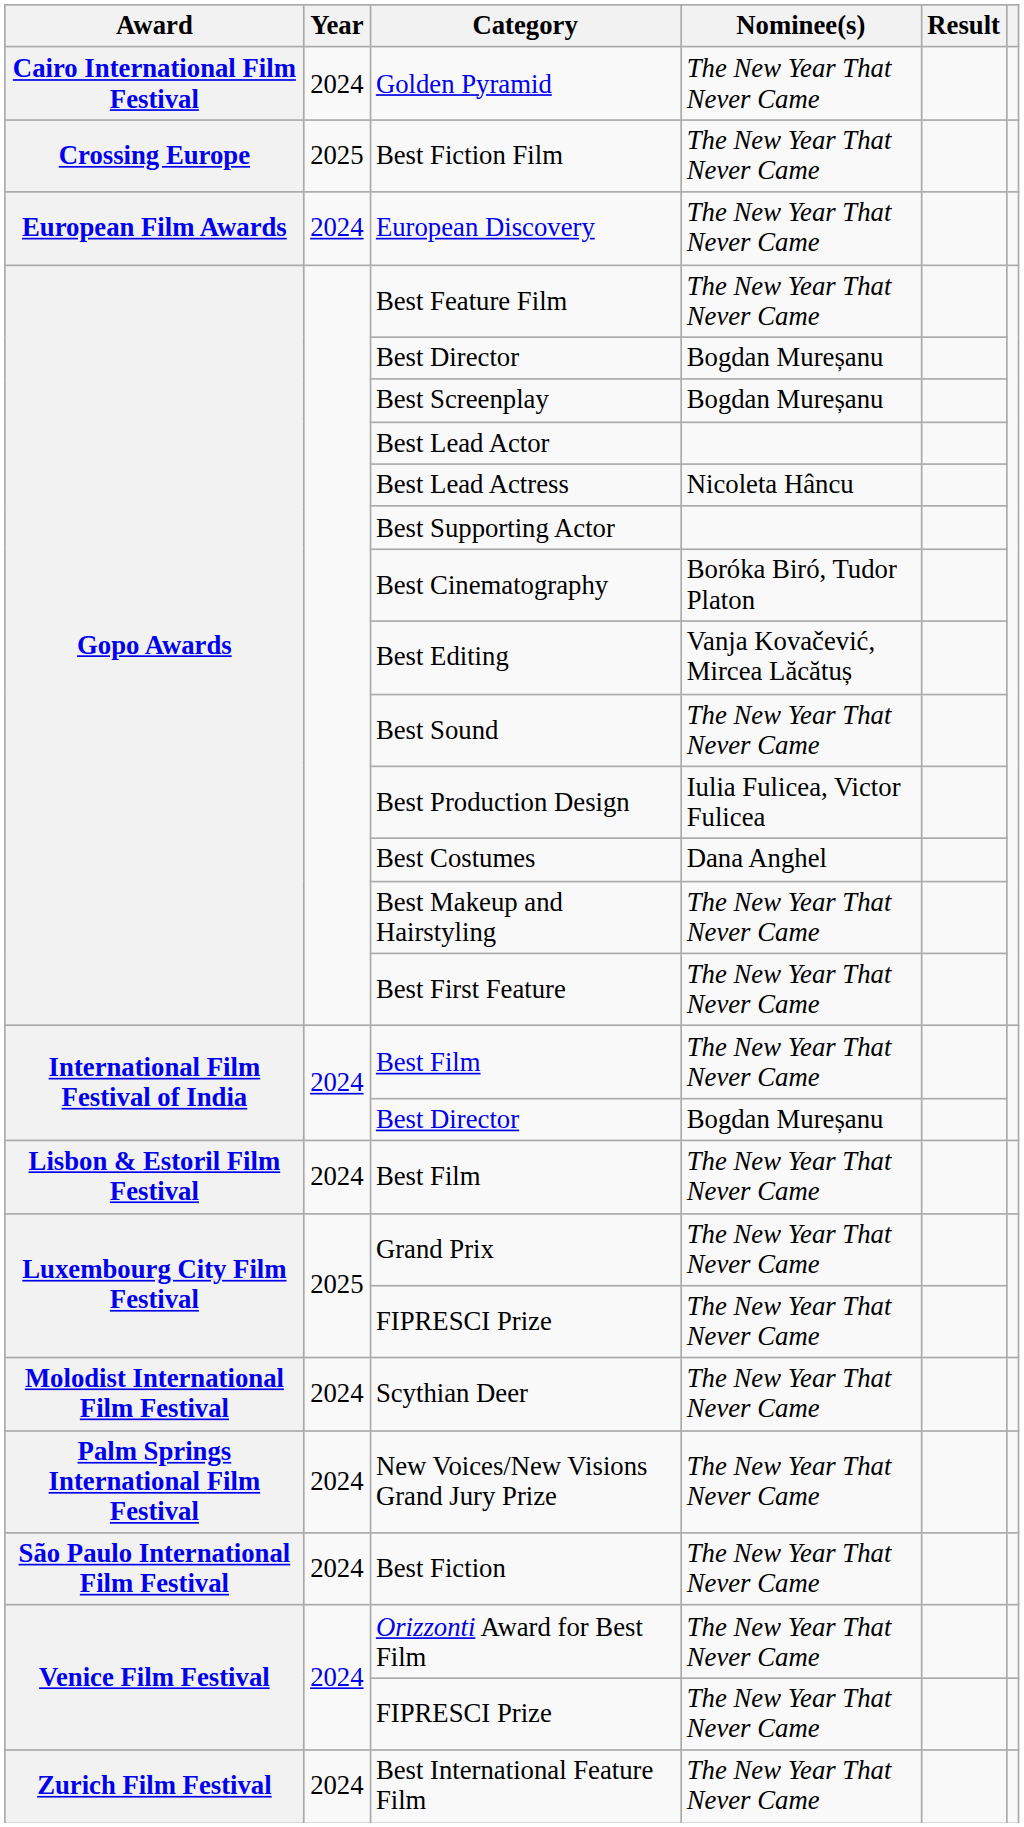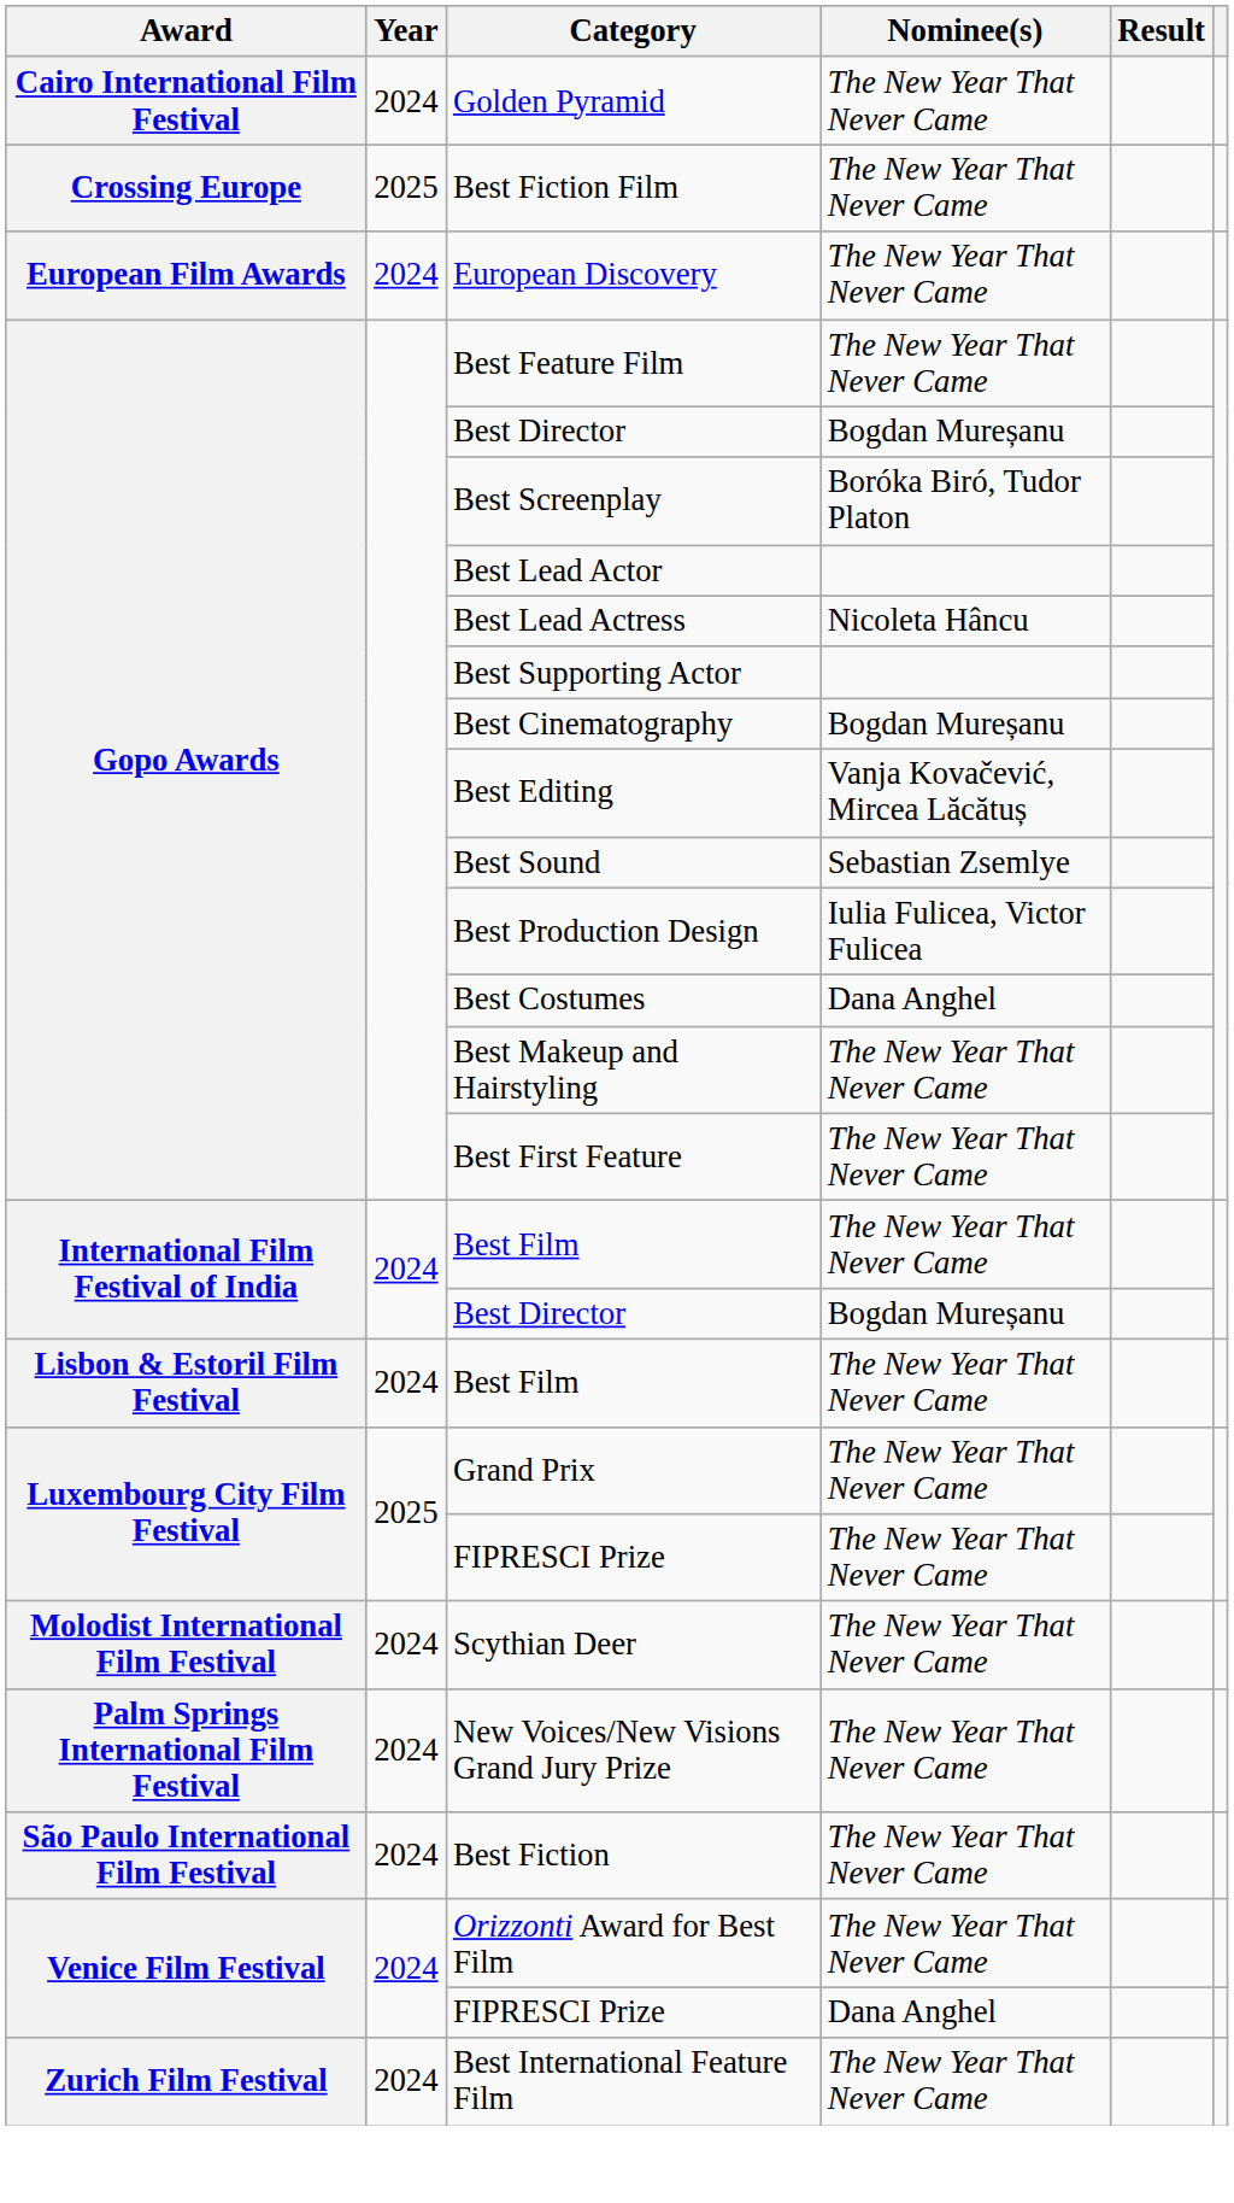Best Screenplay | Nominee(s): Bogdan Mureșanu -> Boróka Biró, Tudor Platon
Best Cinematography | Nominee(s): Boróka Biró, Tudor Platon -> Bogdan Mureșanu
Best Sound | Nominee(s): The New Year That Never Came -> Sebastian Zsemlye
Venice Film Festival / FIPRESCI Prize | Nominee(s): The New Year That Never Came -> Dana Anghel
